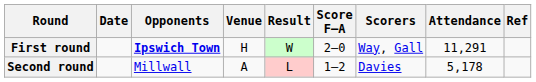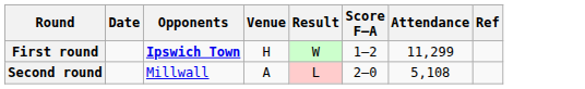- column: Scorers | Way, Gall | Davies
First round | Score F–A: 2–0 -> 1–2
First round | Attendance: 11,291 -> 11,299
Second round | Score F–A: 1–2 -> 2–0
Second round | Attendance: 5,178 -> 5,108
